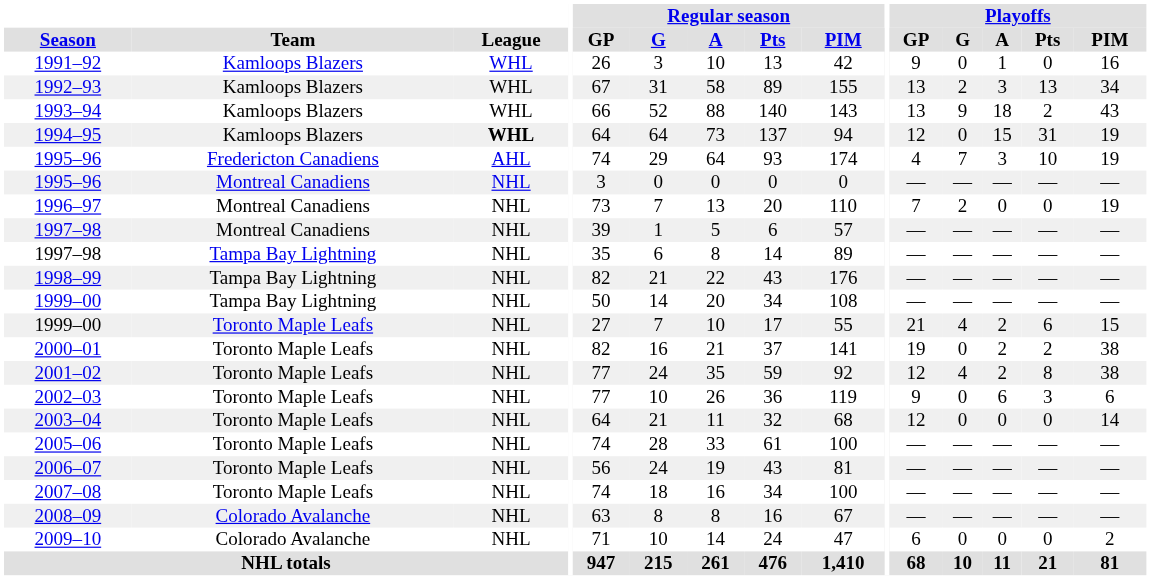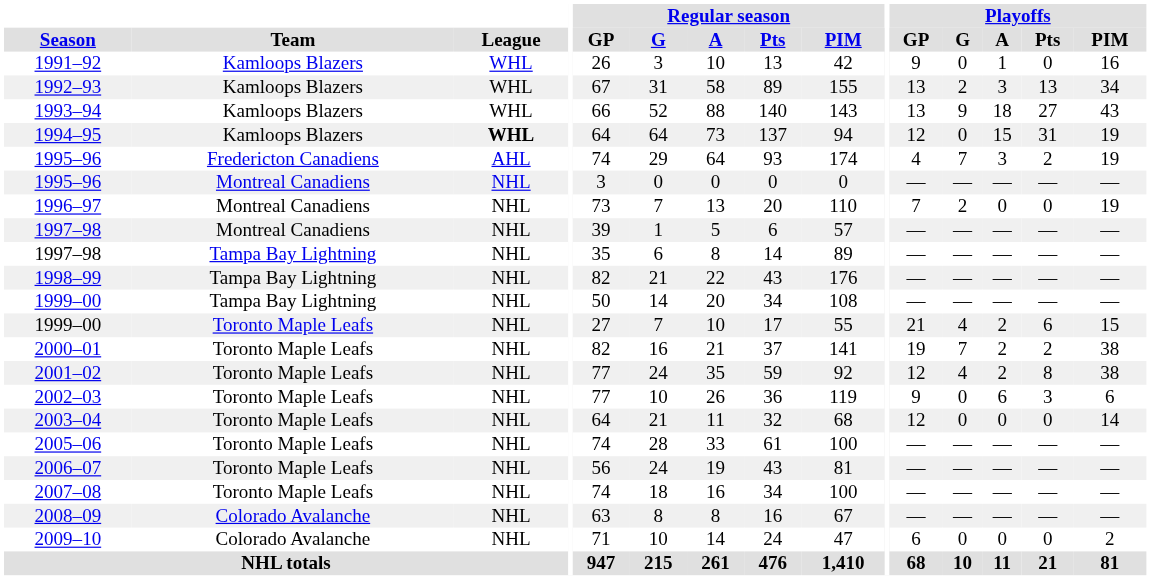1993–94 | Playoffs / Pts: 2 -> 27
1995–96 / Fredericton Canadiens | Playoffs / Pts: 10 -> 2
2000–01 | Playoffs / G: 0 -> 7
